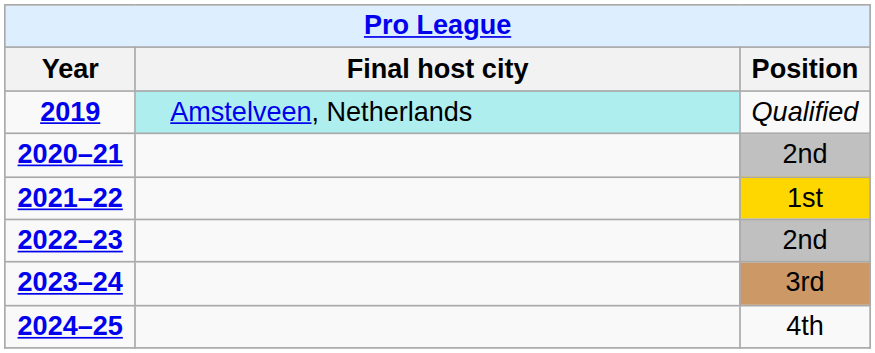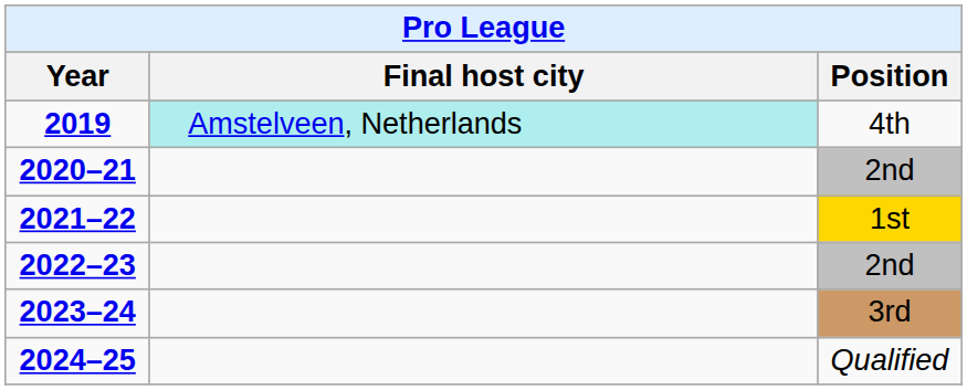2019 | Position: Qualified -> 4th
2024–25 | Position: 4th -> Qualified
